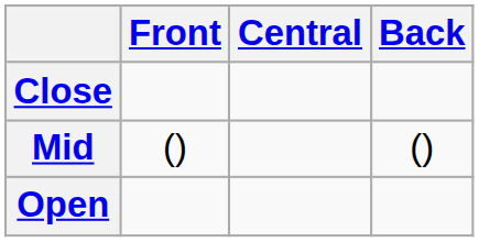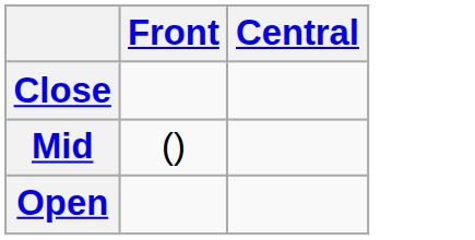- column: Back | ()
